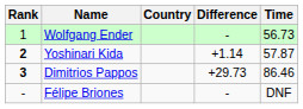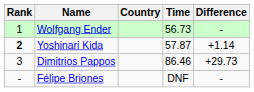columns swapped: Time <-> Difference
Dimitrios Pappos | Rank: bold -> normal
